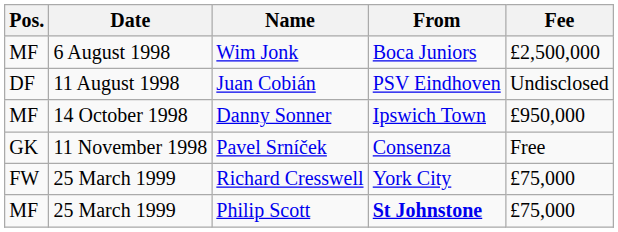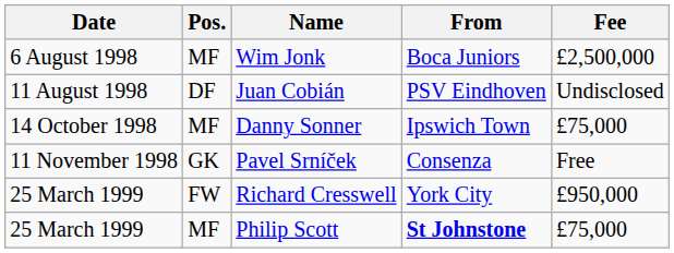columns swapped: Date <-> Pos.
Danny Sonner | Fee: £950,000 -> £75,000
Richard Cresswell | Fee: £75,000 -> £950,000
